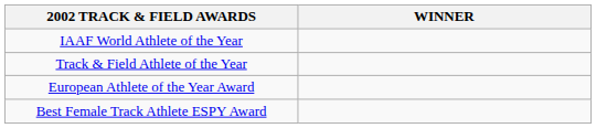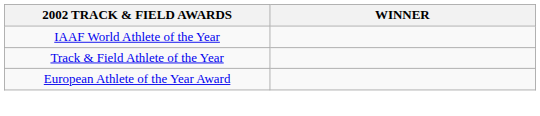- row: Best Female Track Athlete ESPY Award
